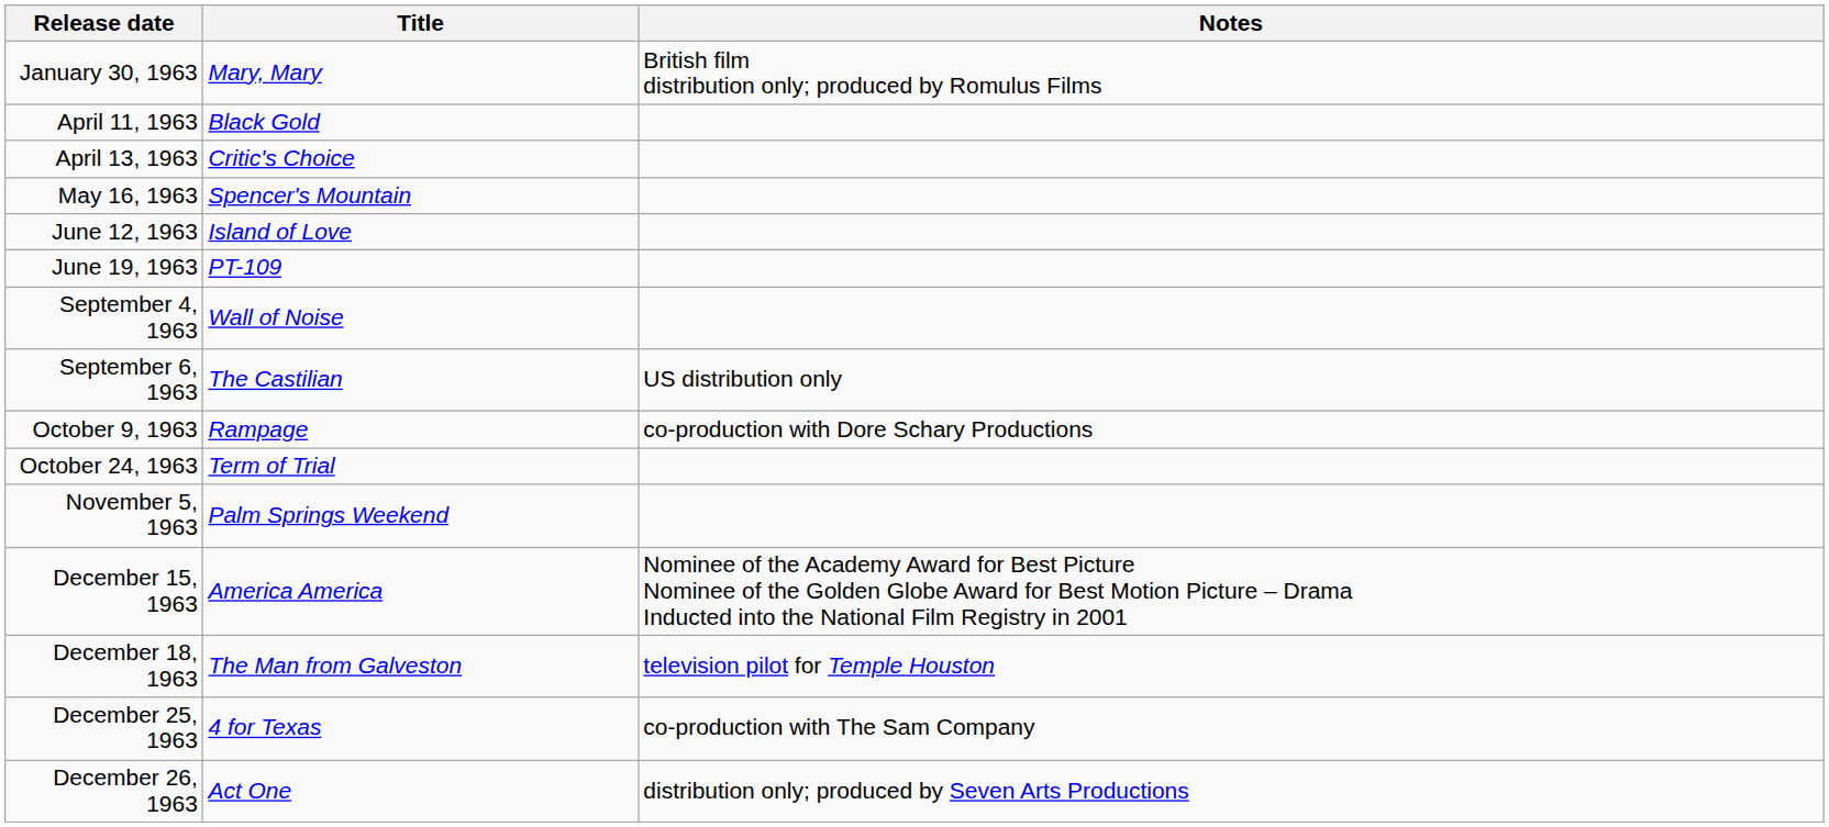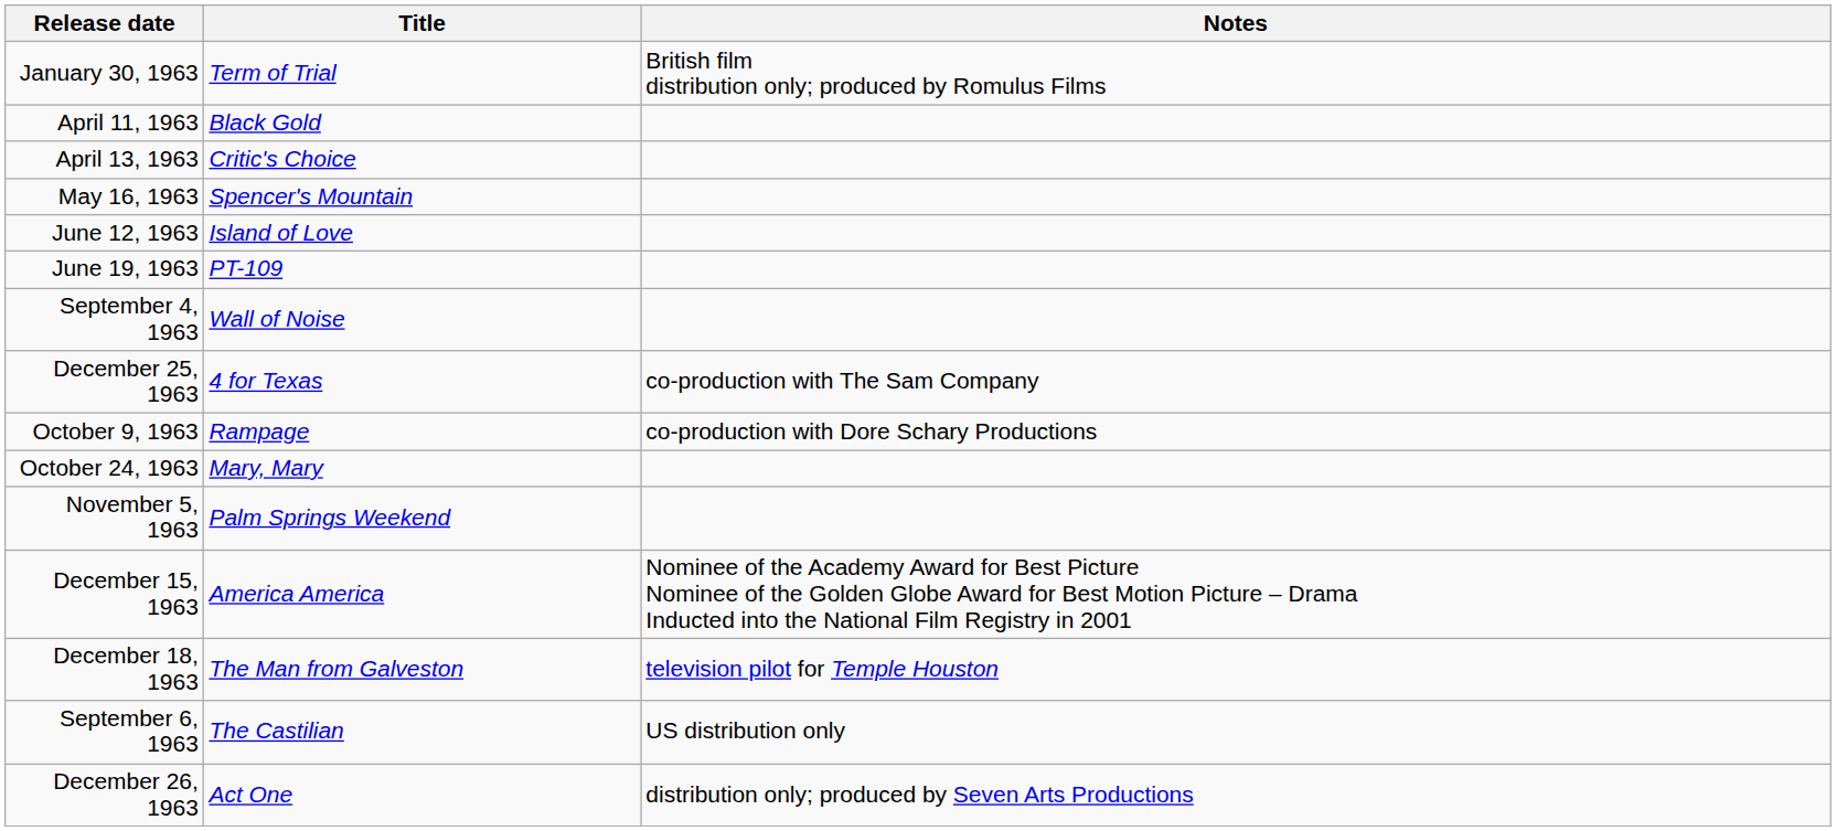January 30, 1963 | Title: Mary, Mary -> Term of Trial
rows swapped: September 6, 1963 <-> December 25, 1963
October 24, 1963 | Title: Term of Trial -> Mary, Mary
